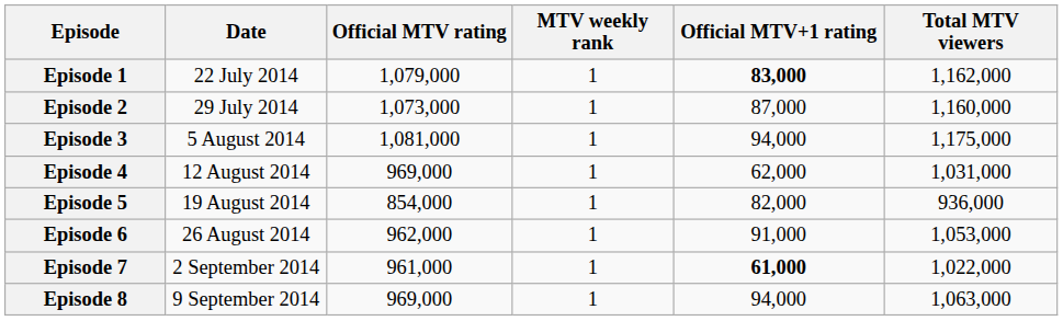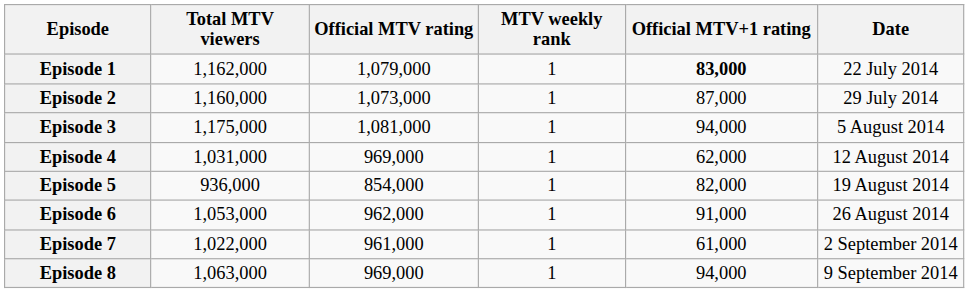columns swapped: Date <-> Total MTV viewers
Episode 7 | Official MTV+1 rating: bold -> normal
